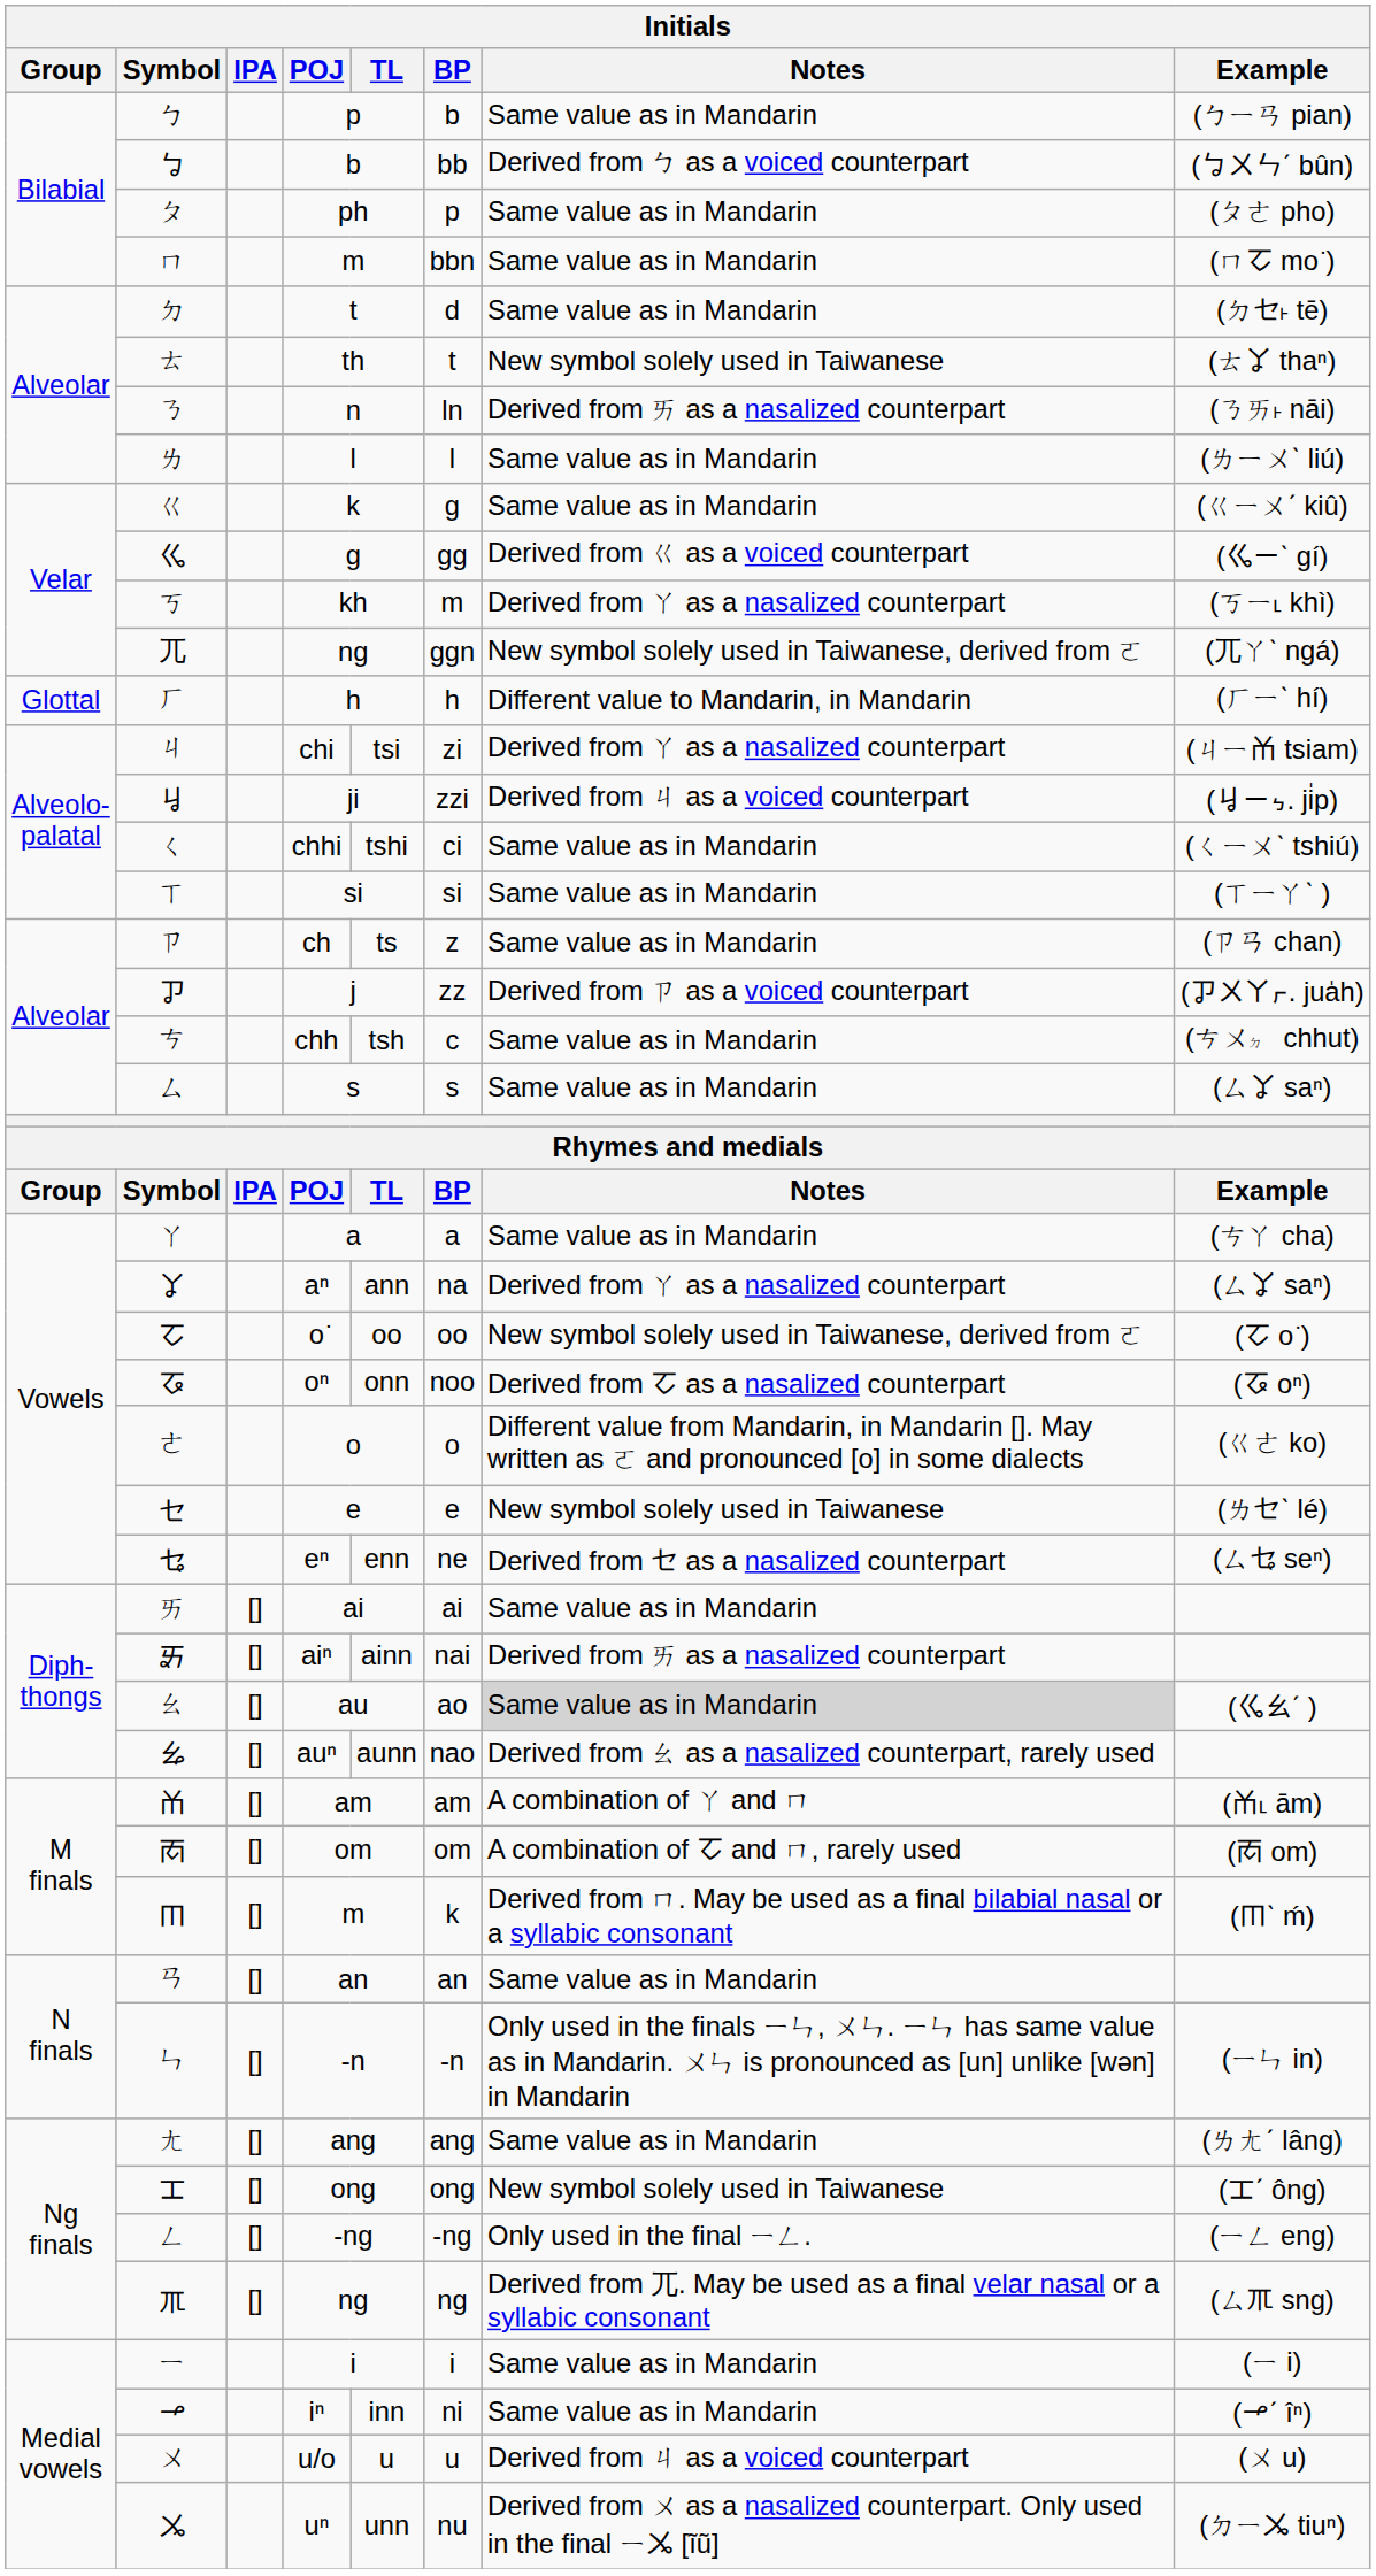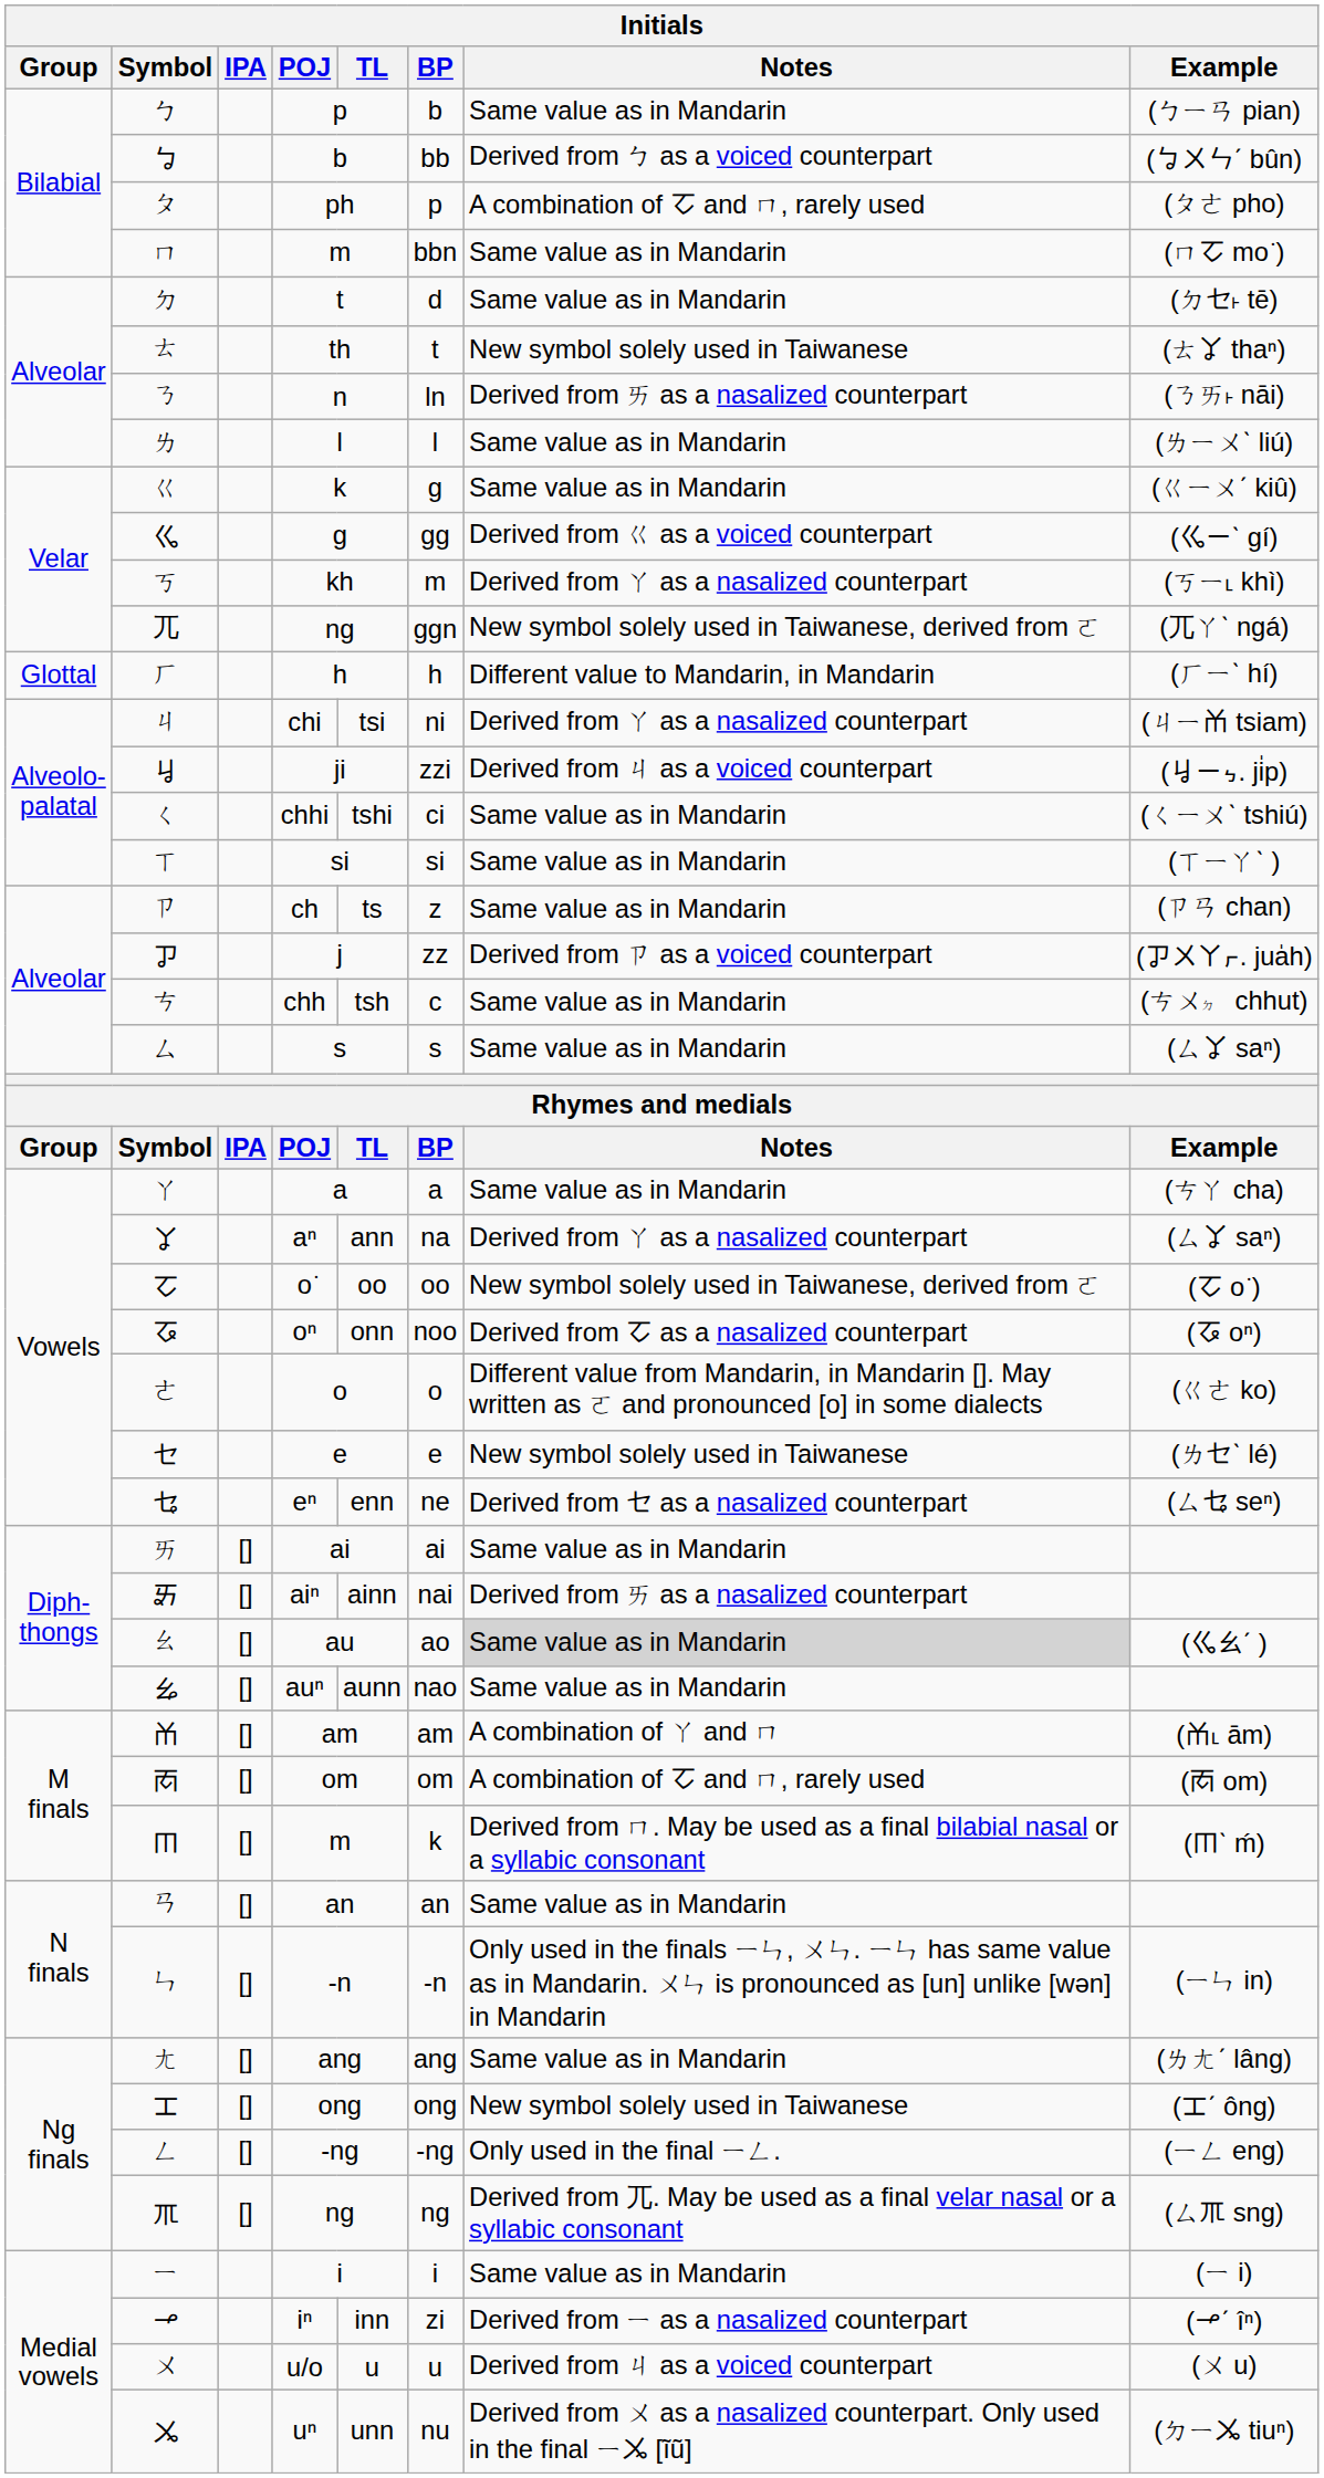ph | Notes: Same value as in Mandarin -> A combination of ㆦ and ㄇ, rarely used
chi | BP: zi -> ni
auⁿ | Notes: Derived from ㄠ as a nasalized counterpart, rarely used -> Same value as in Mandarin
iⁿ | BP: ni -> zi
iⁿ | Notes: Same value as in Mandarin -> Derived from ㄧ as a nasalized counterpart
